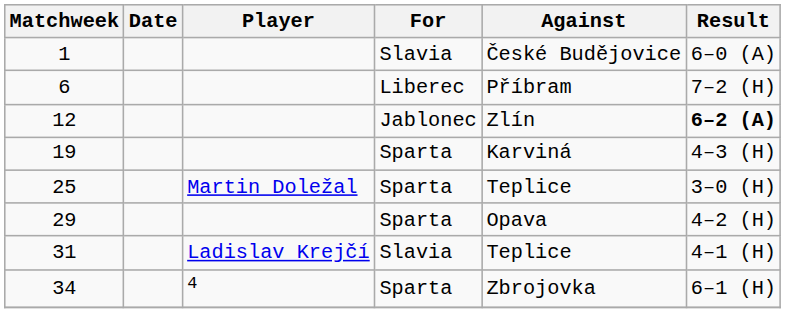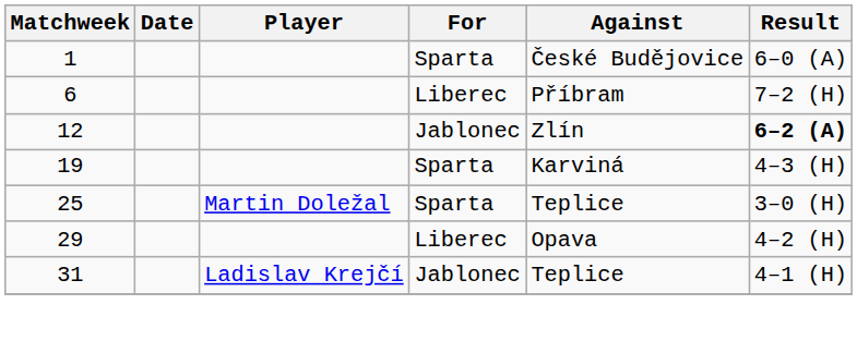1 | For: Slavia -> Sparta
29 | For: Sparta -> Liberec
31 | For: Slavia -> Jablonec
- row: 34 | 4 | Sparta | Zbrojovka | 6–1 (H)
